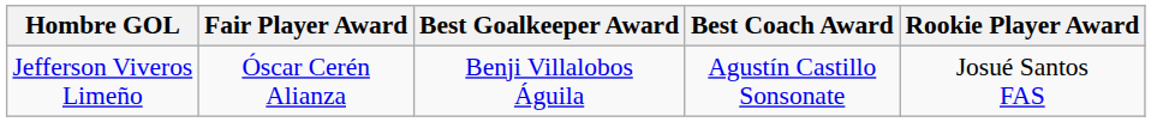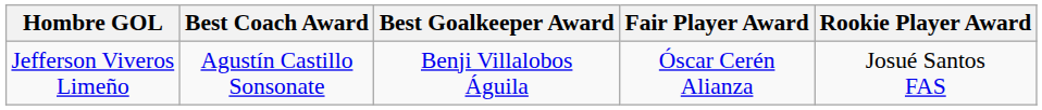columns swapped: Best Coach Award <-> Fair Player Award
